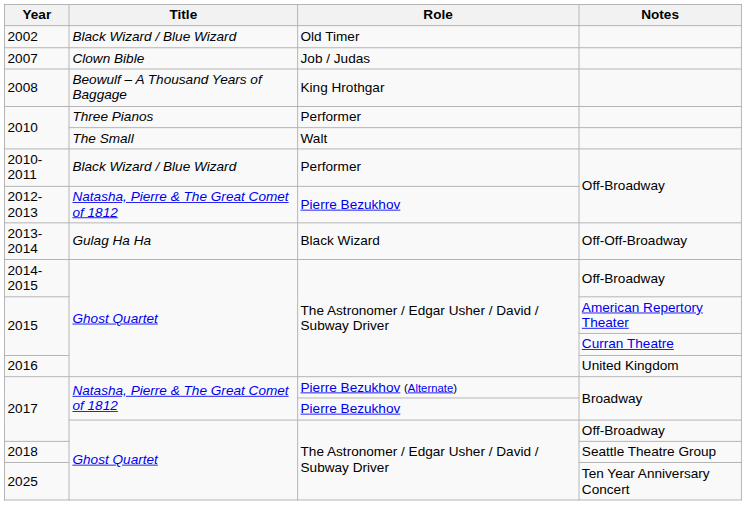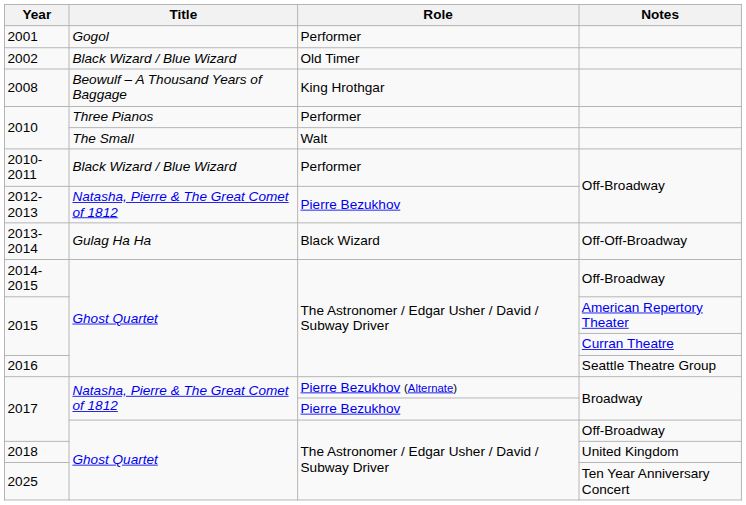+ row: 2001 | Gogol | Performer
- row: 2007 | Clown Bible | Job / Judas
2016 | Notes: United Kingdom -> Seattle Theatre Group
2018 | Notes: Seattle Theatre Group -> United Kingdom
